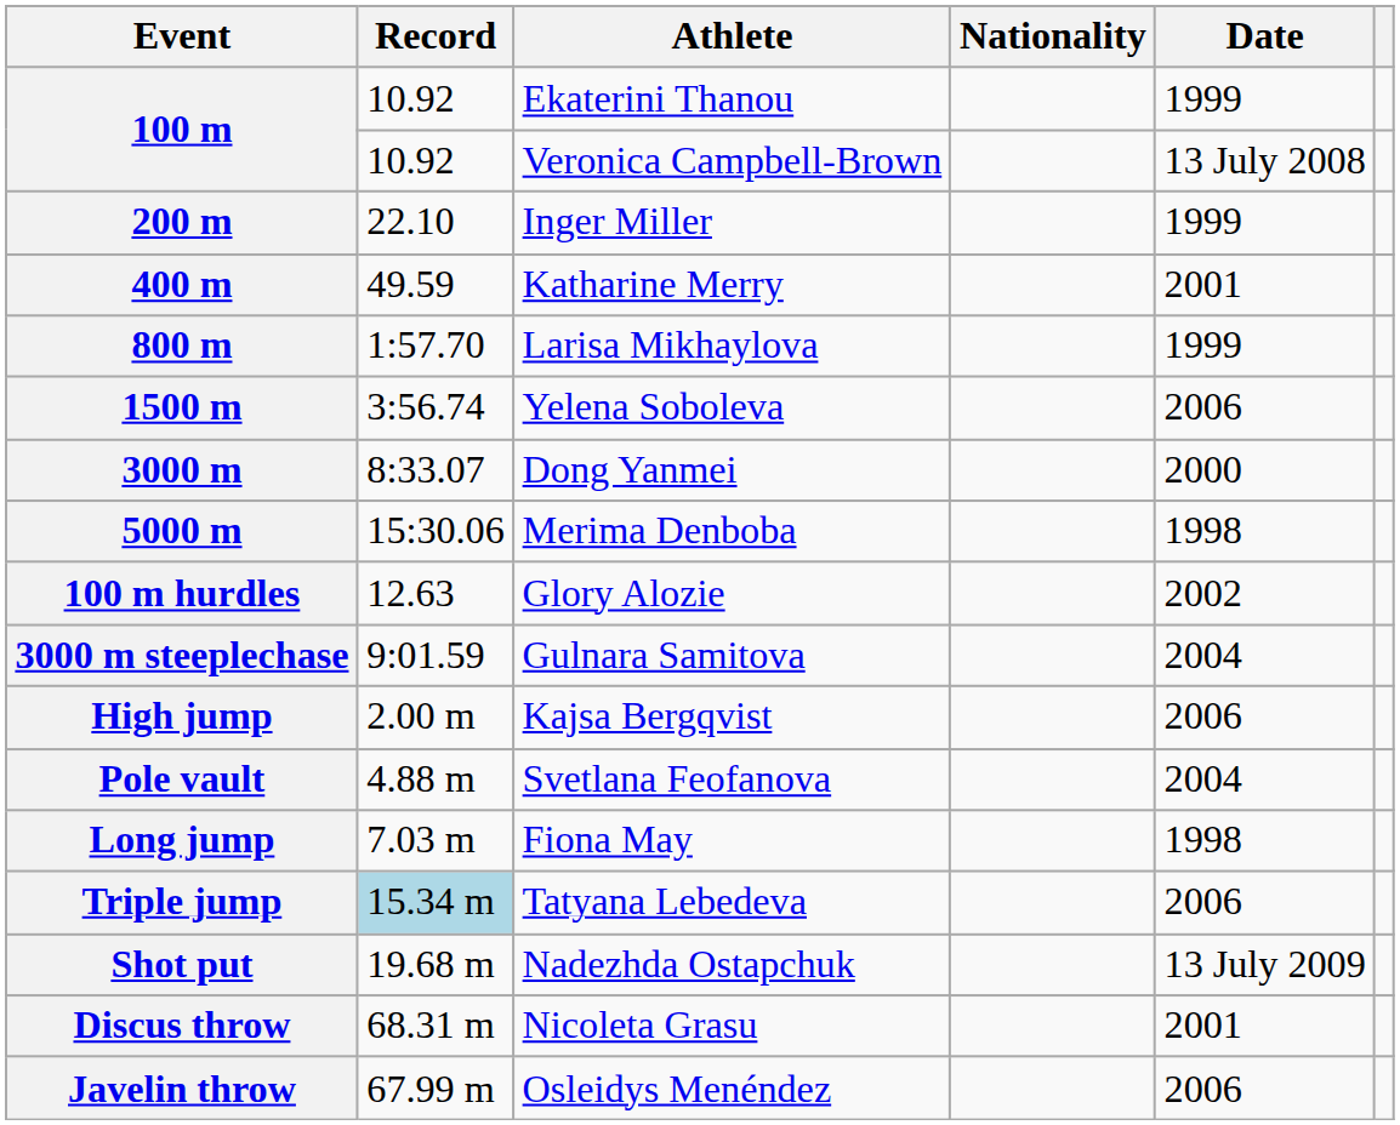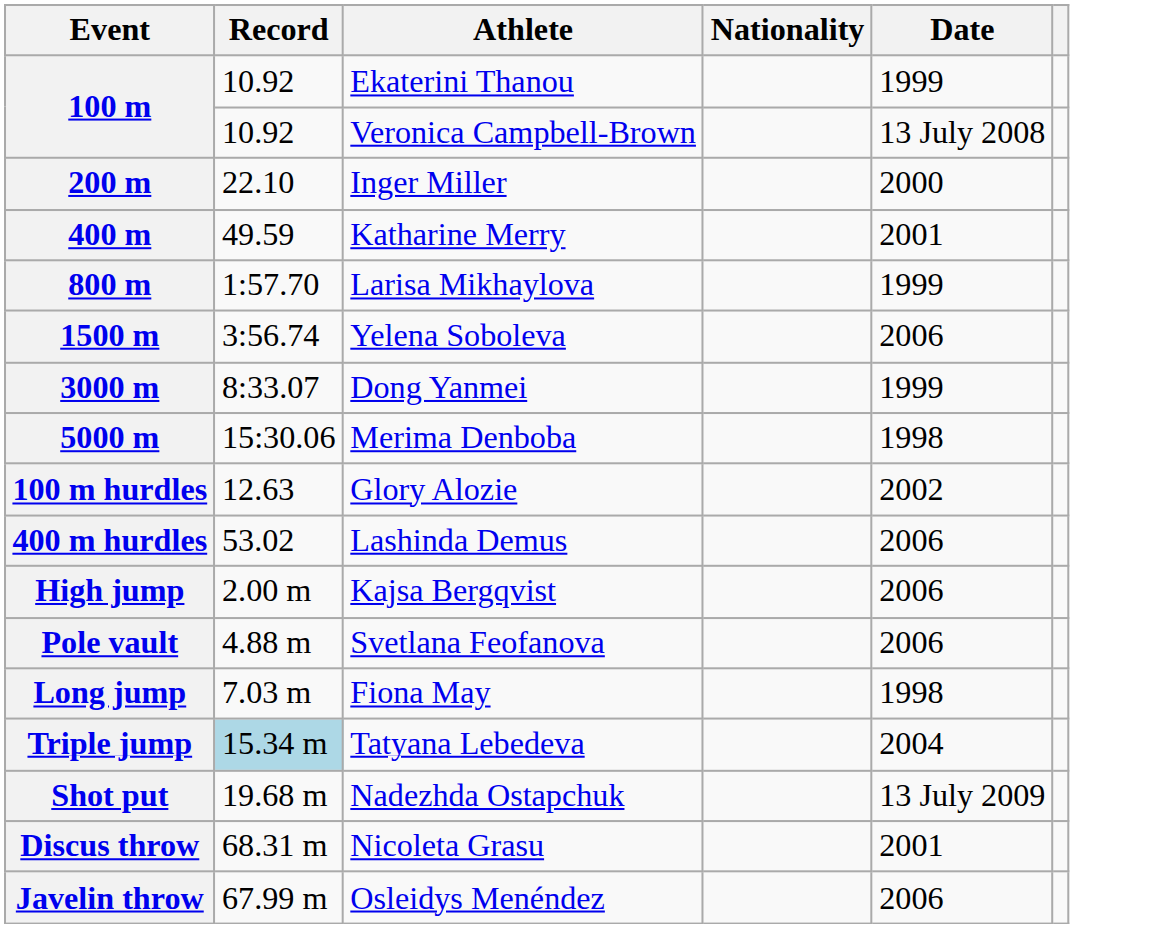200 m | Date: 1999 -> 2000
3000 m | Date: 2000 -> 1999
+ row: 400 m hurdles | 53.02 | Lashinda Demus | 2006
- row: 3000 m steeplechase | 9:01.59 | Gulnara Samitova | 2004
Pole vault | Date: 2004 -> 2006
Triple jump | Date: 2006 -> 2004
